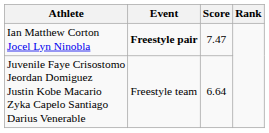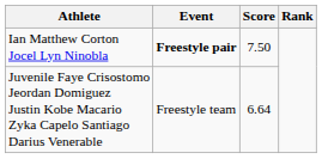Ian Matthew Corton Jocel Lyn Ninobla | Score: 7.47 -> 7.50
